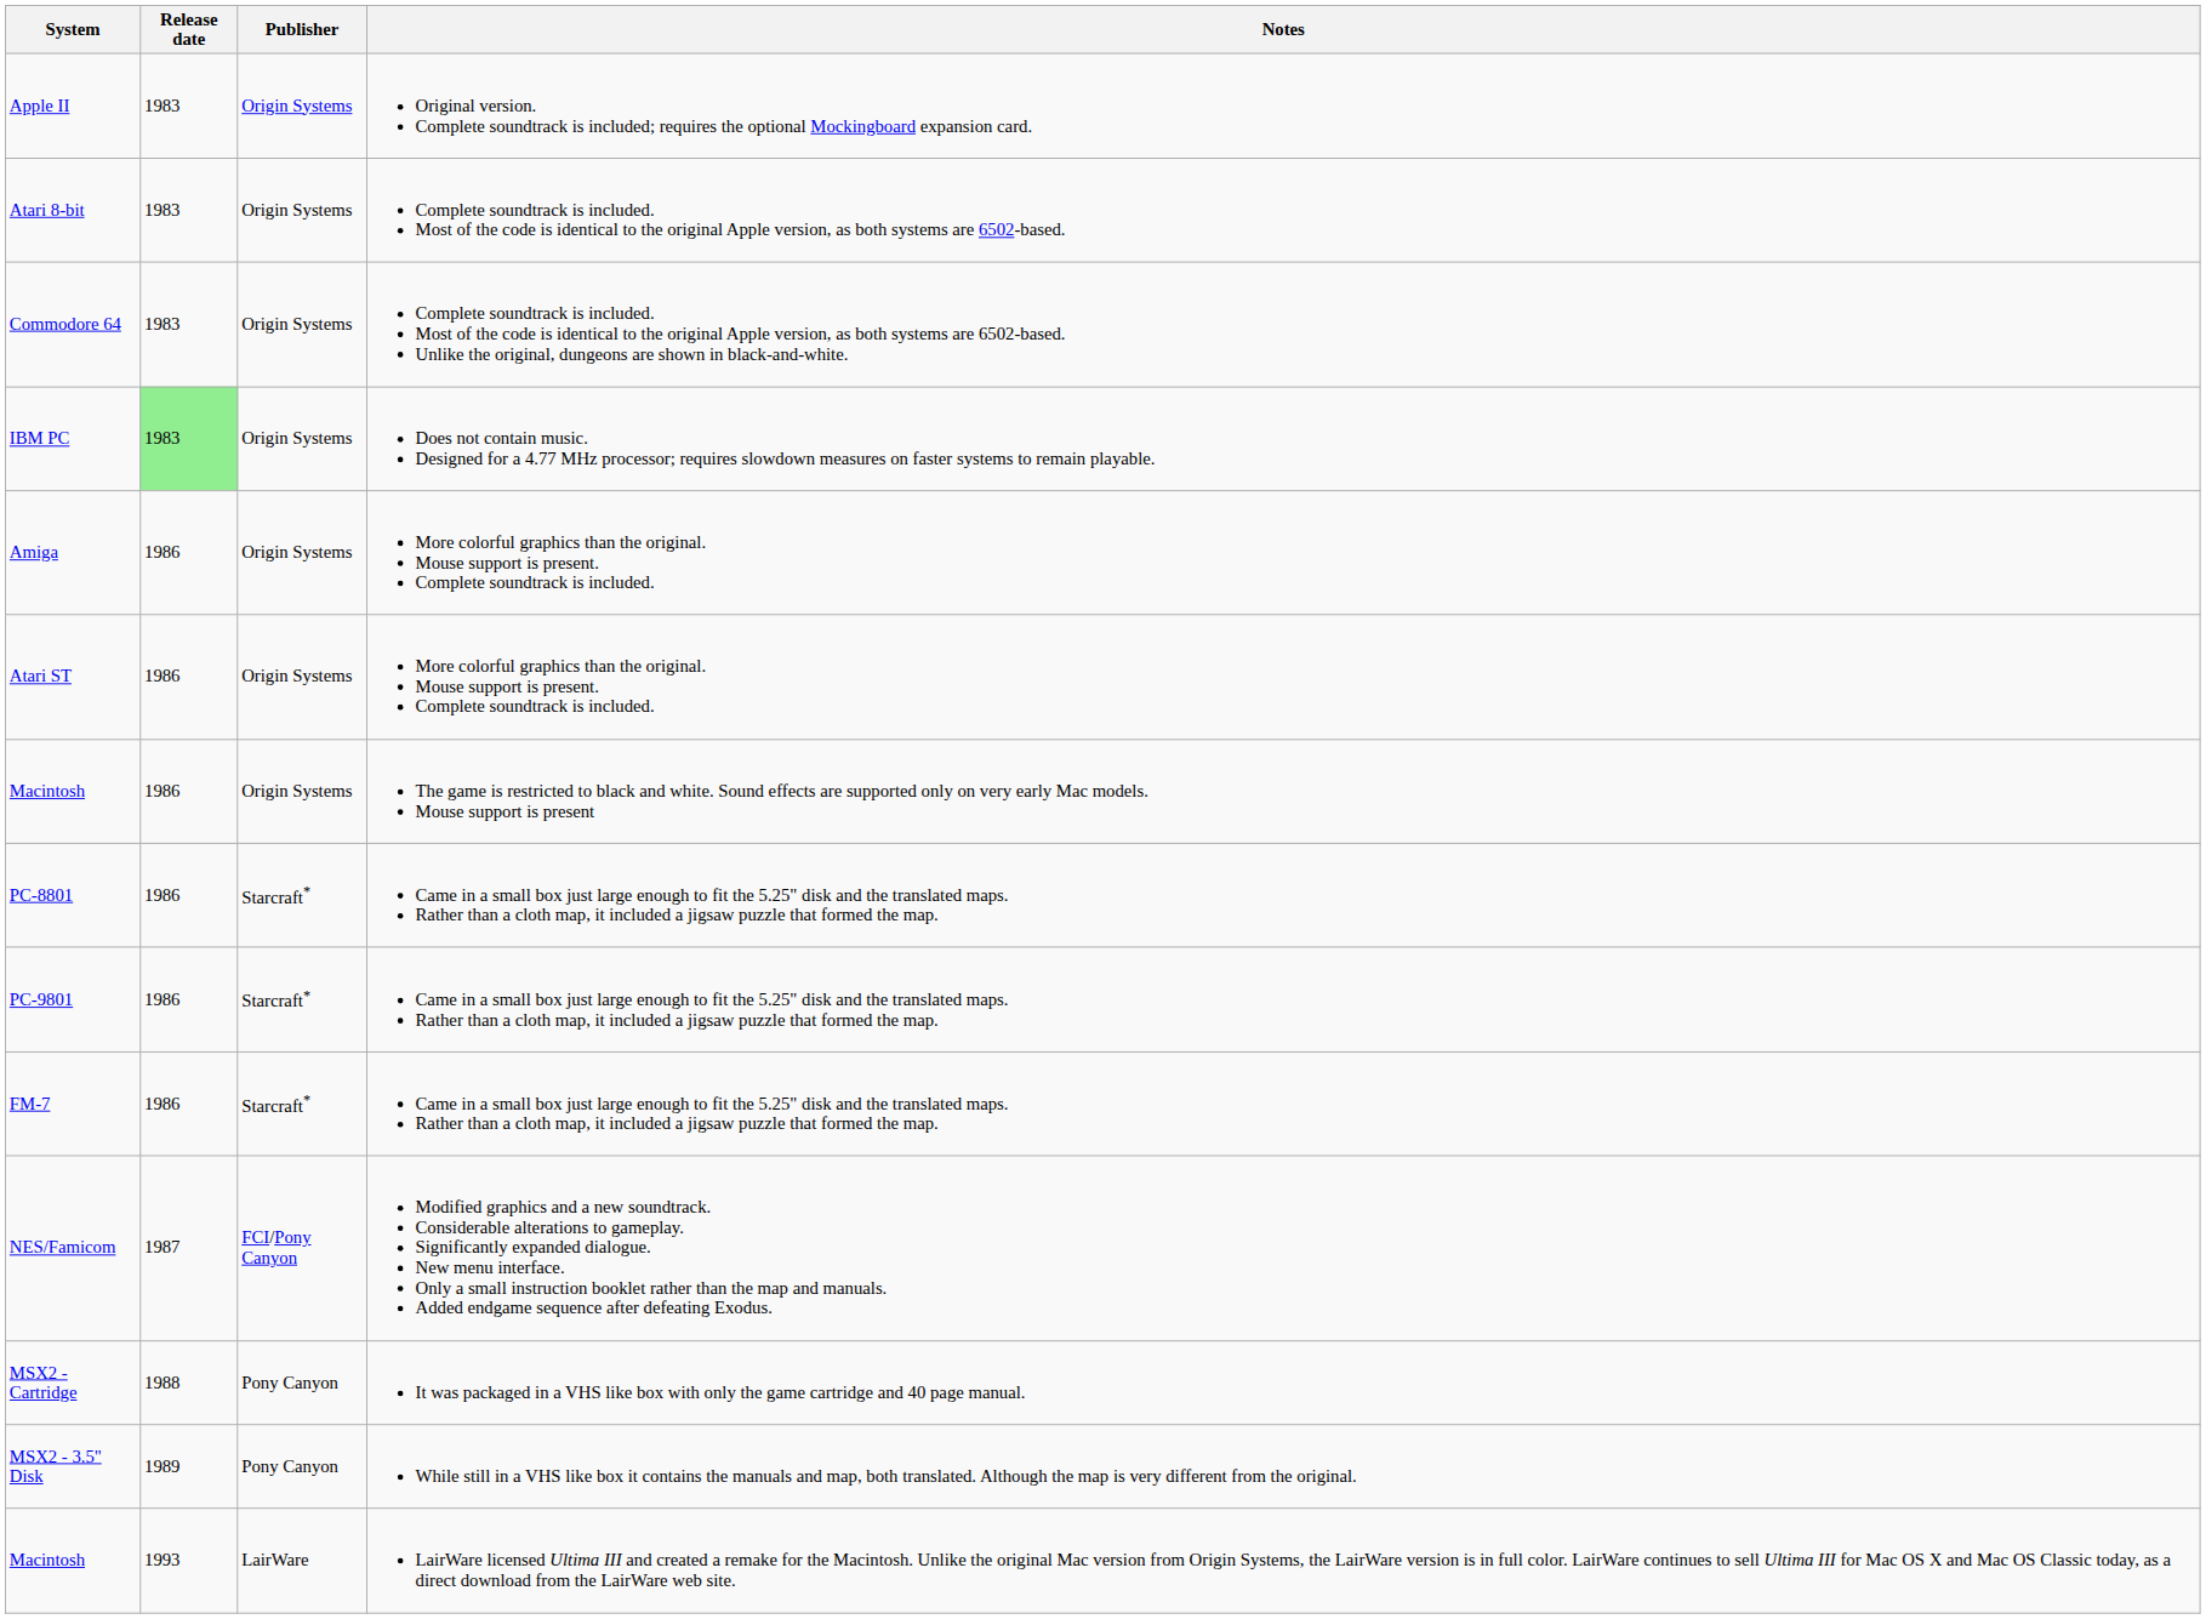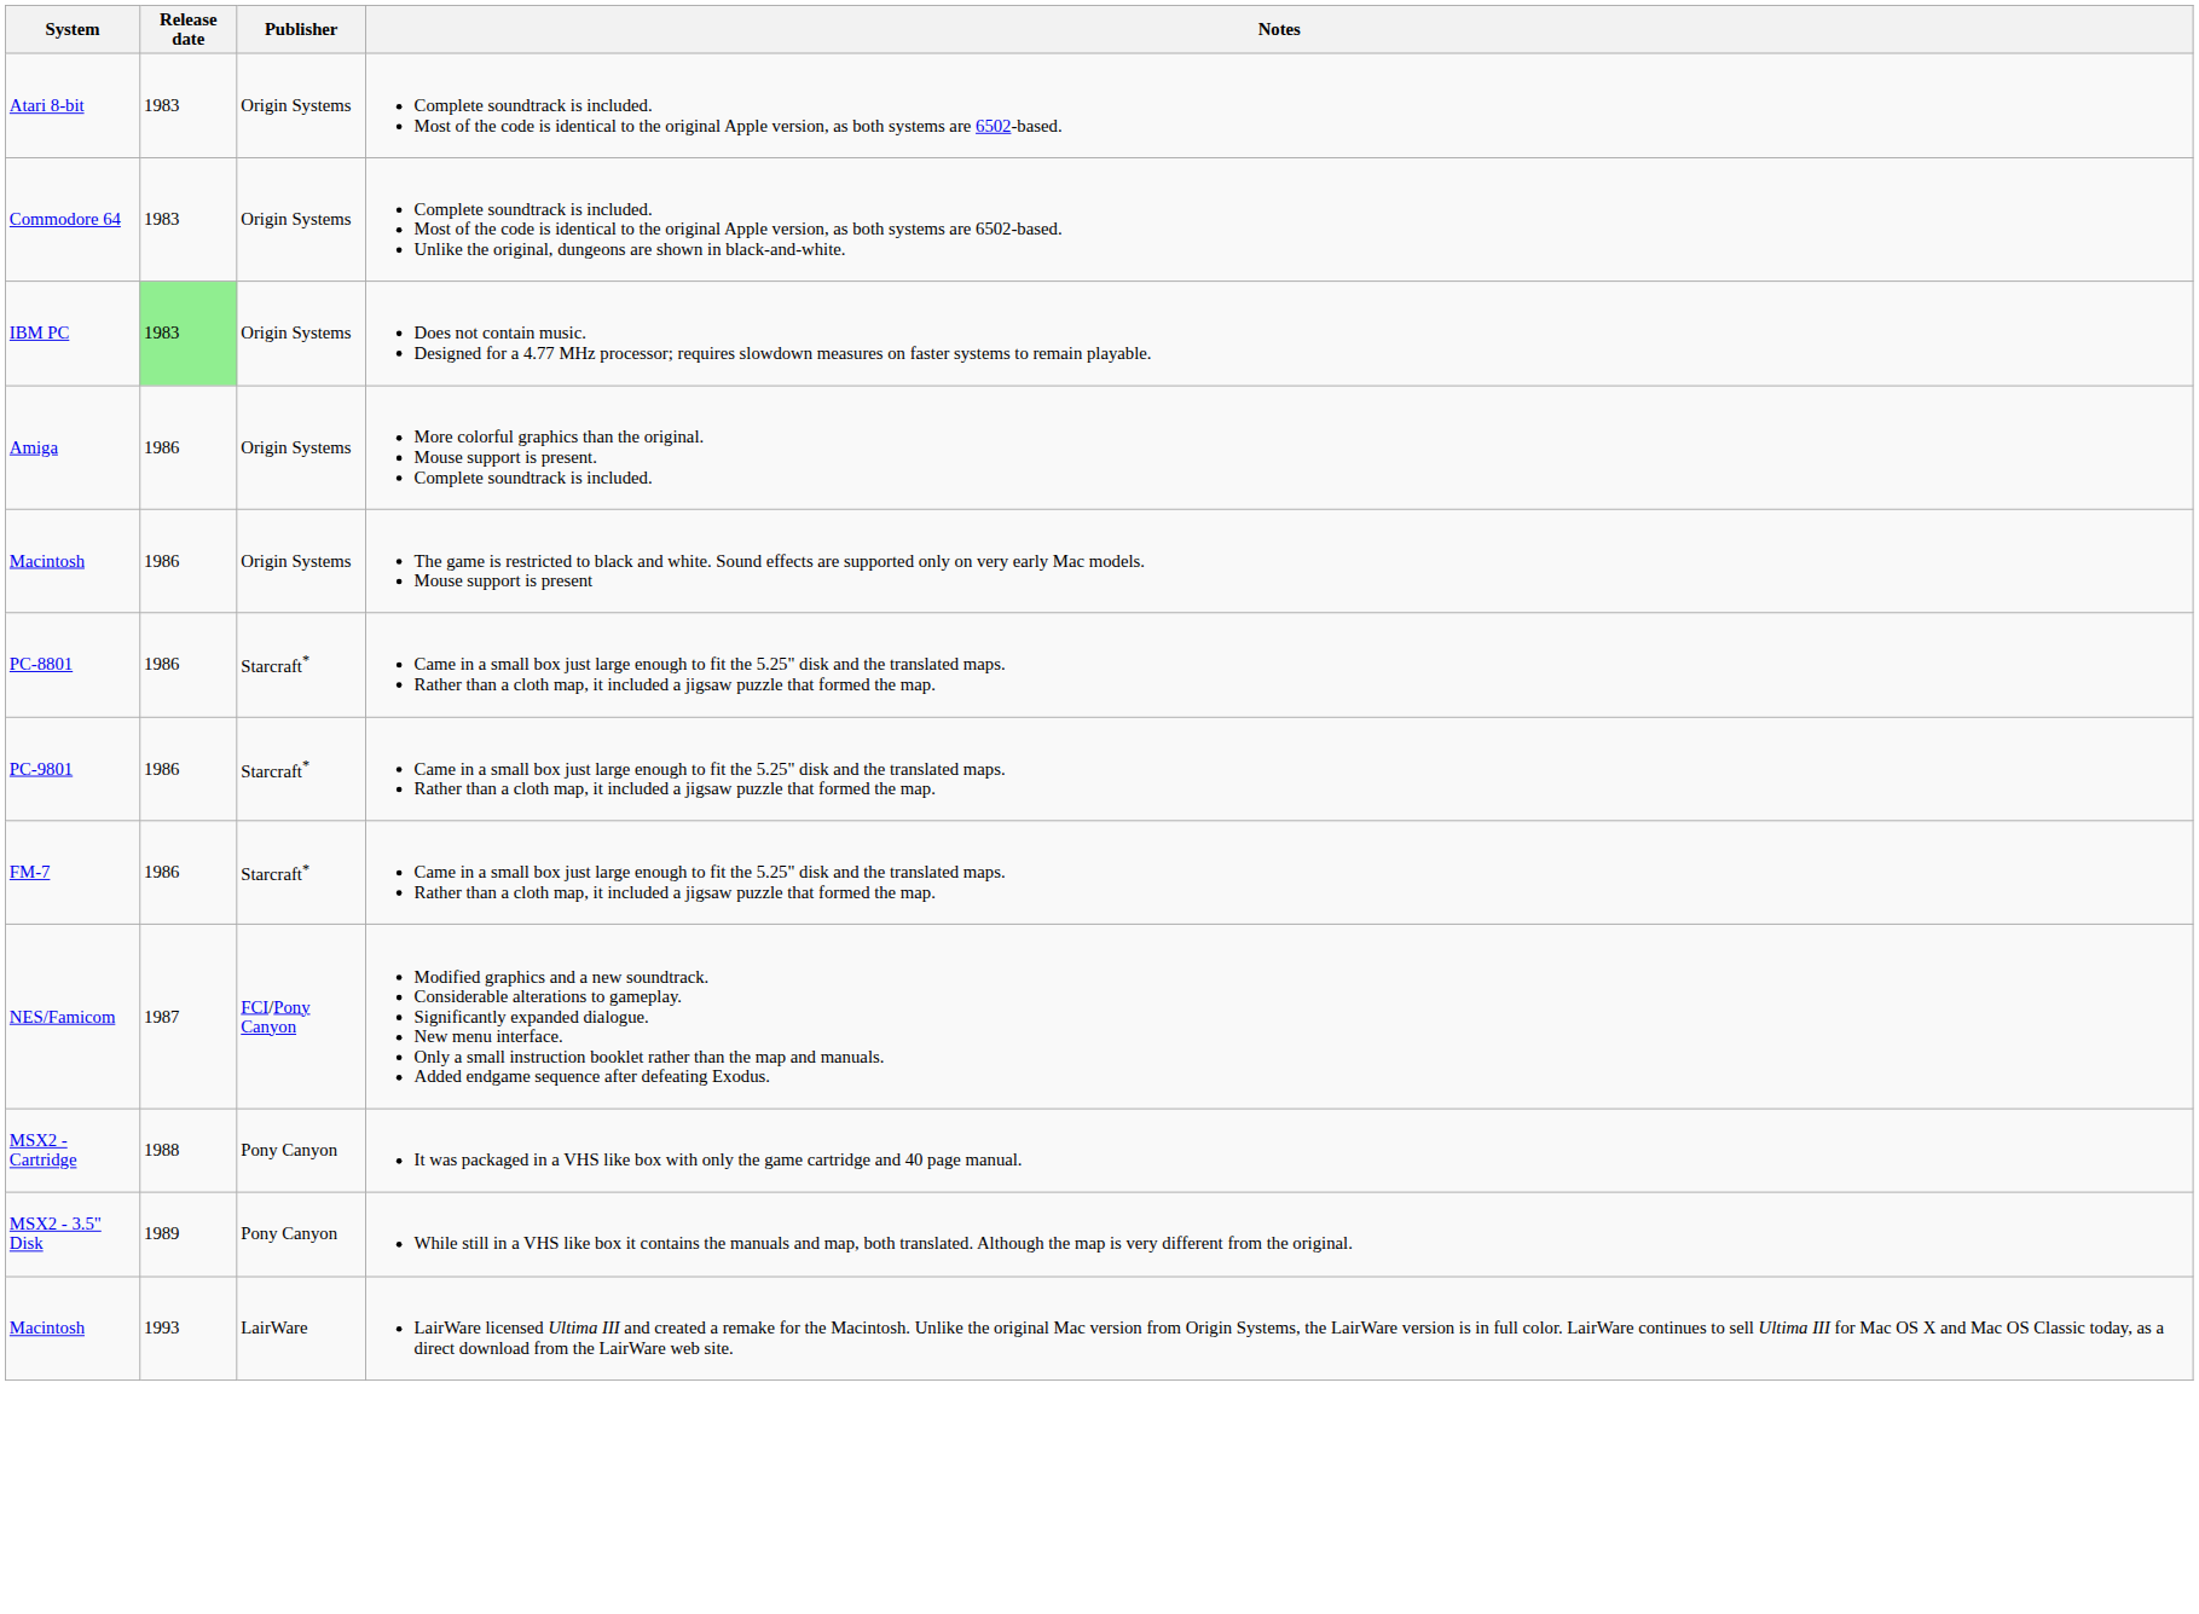- row: Apple II | 1983 | Origin Systems | Original version. Complete soundtrack is included; requires the optional Mockingboard expansion card.
- row: Atari ST | 1986 | Origin Systems | More colorful graphics than the original. Mouse support is present. Complete soundtrack is included.
